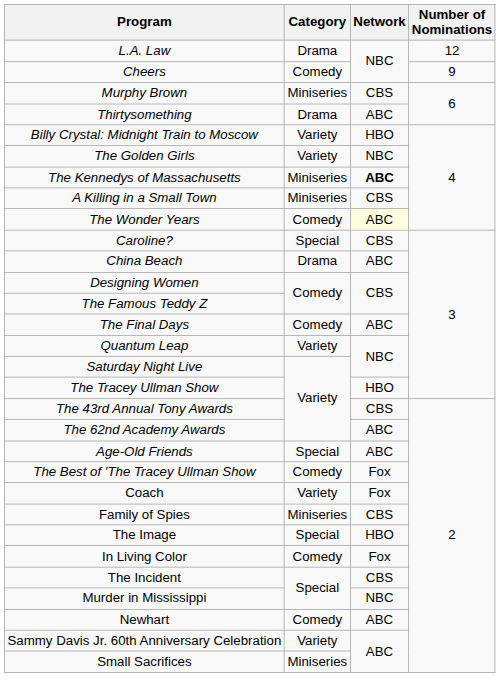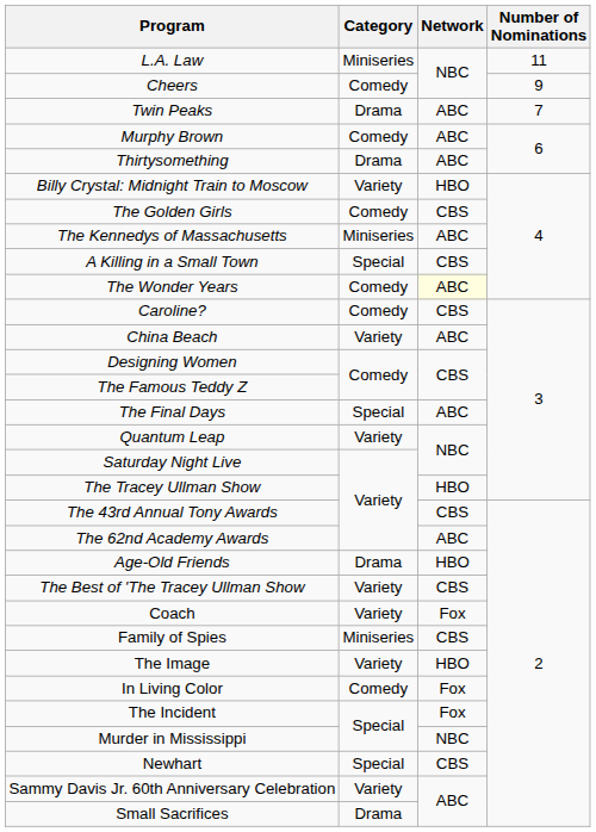L.A. Law | Category: Drama -> Miniseries
L.A. Law | Number of Nominations: 12 -> 11
+ row: Twin Peaks | Drama | ABC | 7
Murphy Brown | Category: Miniseries -> Comedy
Murphy Brown | Network: CBS -> ABC
The Golden Girls | Category: Variety -> Comedy
The Golden Girls | Network: NBC -> CBS
The Kennedys of Massachusetts | Network: bold -> normal
A Killing in a Small Town | Category: Miniseries -> Special
Caroline? | Category: Special -> Comedy
China Beach | Category: Drama -> Variety
The Final Days | Category: Comedy -> Special
Age-Old Friends | Category: Special -> Drama
Age-Old Friends | Network: ABC -> HBO
The Best of 'The Tracey Ullman Show | Category: Comedy -> Variety
The Best of 'The Tracey Ullman Show | Network: Fox -> CBS
The Image | Category: Special -> Variety
The Incident | Network: CBS -> Fox
Newhart | Category: Comedy -> Special
Newhart | Network: ABC -> CBS
Small Sacrifices | Category: Miniseries -> Drama
